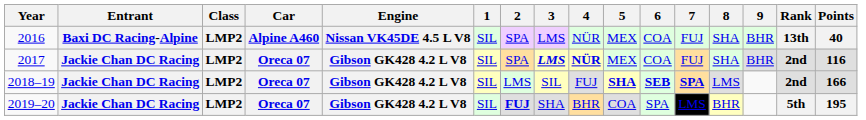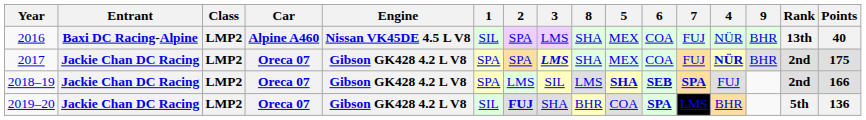columns swapped: 4 <-> 8
2017 | 1: SIL -> SPA
2017 | Points: 116 -> 175
2018–19 | 1: SIL -> SPA
2019–20 | 6: normal -> bold
2019–20 | Points: 195 -> 136
